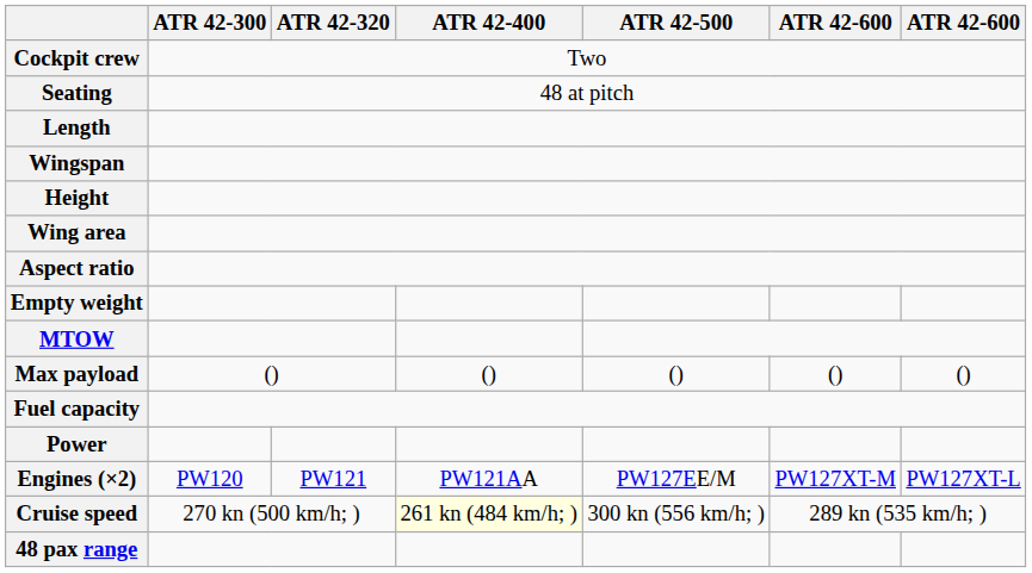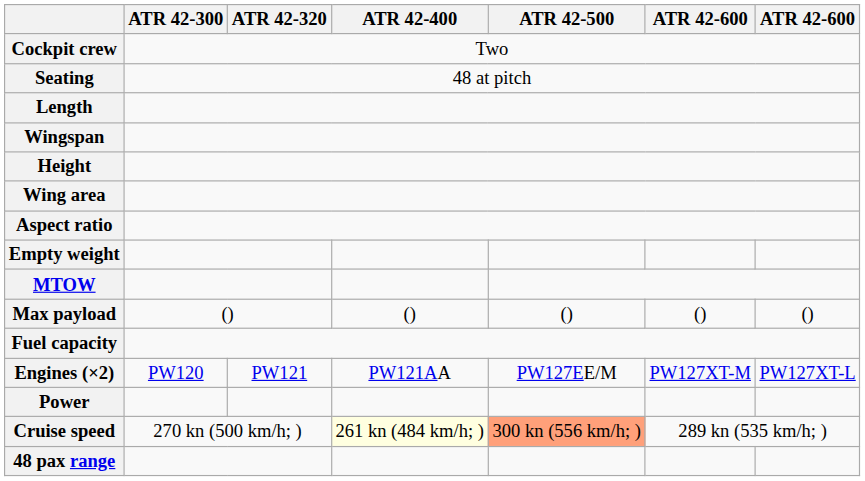rows swapped: Engines (×2) <-> Power
Cruise speed | ATR 42-500: no background -> lightsalmon background
